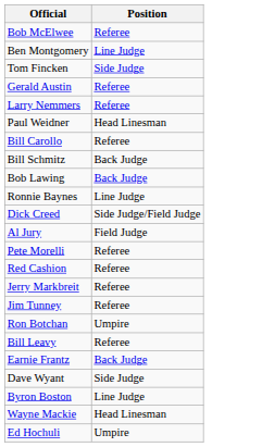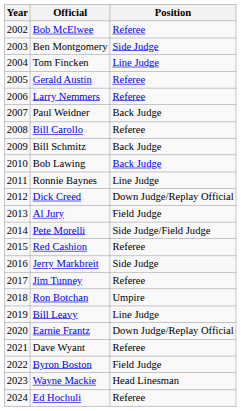+ column: Year | 2002 | 2003 | 2004 | 2005 | 2006 | 2007 | 2008 | 2009 | 2010 | 2011 | 2012 | 2013 | 2014 | 2015 | 2016 | 2017 | 2018 | 2019 | 2020 | 2021 | 2022 | 2023 | 2024
Ben Montgomery | Position: Line Judge -> Side Judge
Tom Fincken | Position: Side Judge -> Line Judge
Paul Weidner | Position: Head Linesman -> Back Judge
Dick Creed | Position: Side Judge/Field Judge -> Down Judge/Replay Official
Pete Morelli | Position: Referee -> Side Judge/Field Judge
Jerry Markbreit | Position: Referee -> Side Judge
Bill Leavy | Position: Referee -> Line Judge
Earnie Frantz | Position: Back Judge -> Down Judge/Replay Official
Dave Wyant | Position: Side Judge -> Referee
Byron Boston | Position: Line Judge -> Field Judge
Ed Hochuli | Position: Umpire -> Referee
